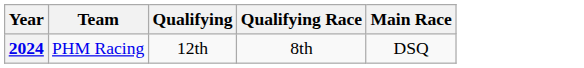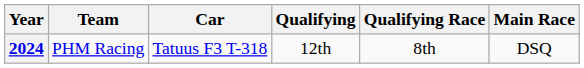+ column: Car | Tatuus F3 T-318
